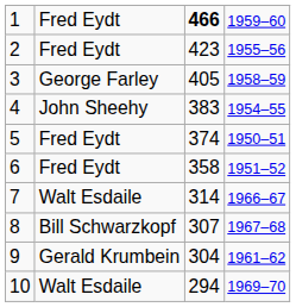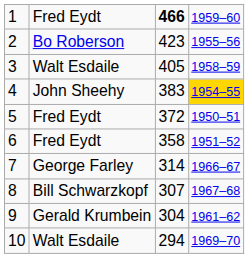2 | column 2: Fred Eydt -> Bo Roberson
3 | column 2: George Farley -> Walt Esdaile
4 | column 4: no background -> gold background
5 | column 3: 374 -> 372
7 | column 2: Walt Esdaile -> George Farley
